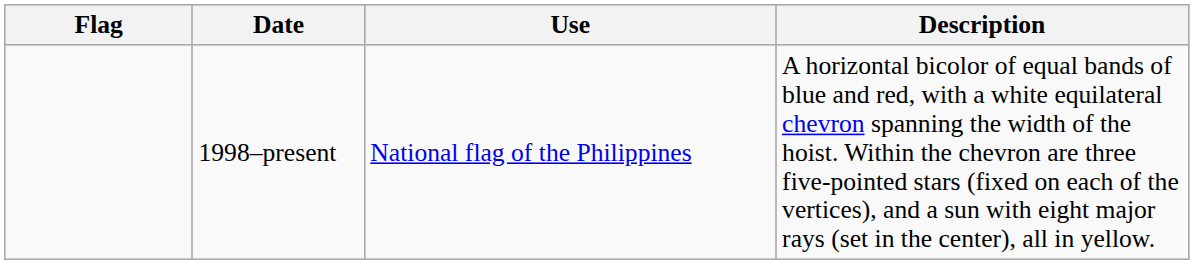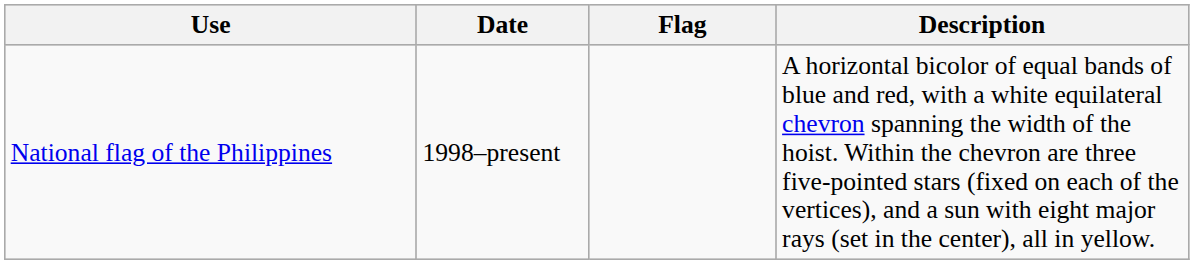columns swapped: Flag <-> Use
